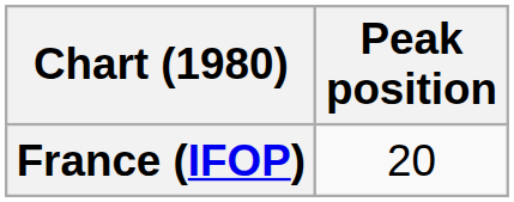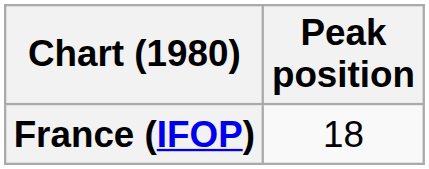France (IFOP) | Peak position: 20 -> 18
